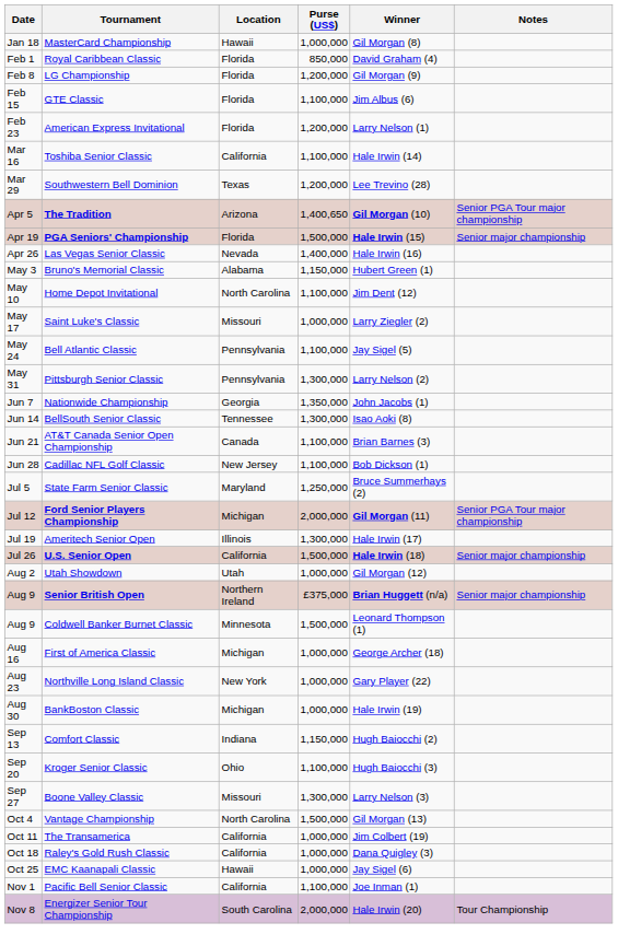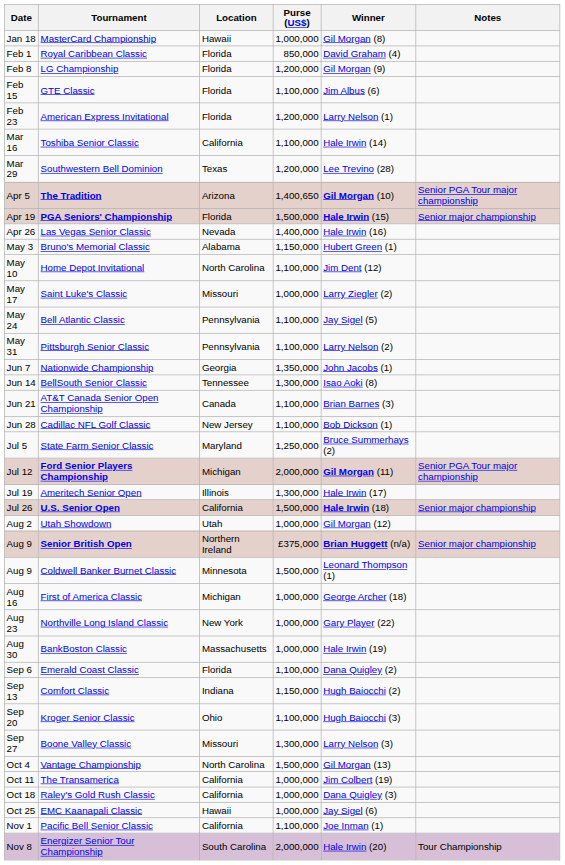Pittsburgh Senior Classic | Purse (US$): 1,300,000 -> 1,100,000
BankBoston Classic | Location: Michigan -> Massachusetts
+ row: Sep 6 | Emerald Coast Classic | Florida | 1,100,000 | Dana Quigley (2)
